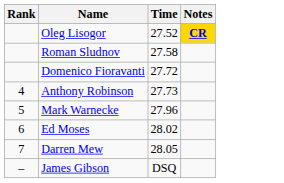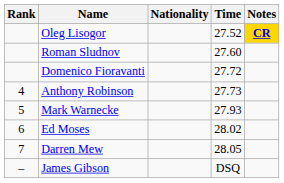+ column: Nationality
Roman Sludnov | Time: 27.58 -> 27.60
Mark Warnecke | Time: 27.96 -> 27.93
